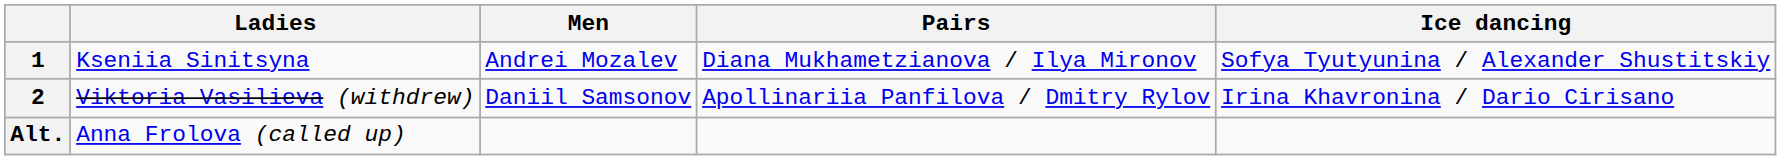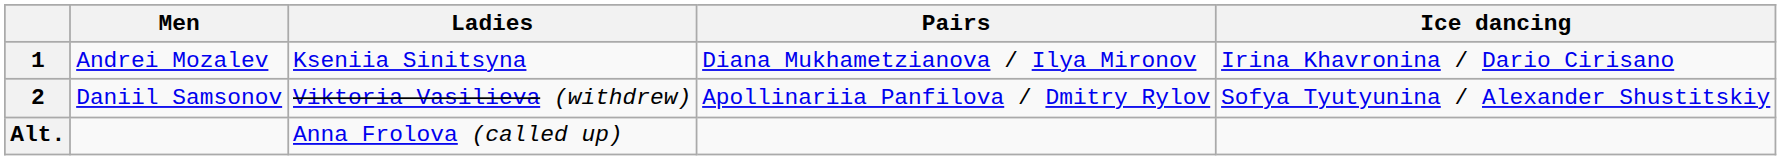columns swapped: Men <-> Ladies
1 | Ice dancing: Sofya Tyutyunina / Alexander Shustitskiy -> Irina Khavronina / Dario Cirisano
2 | Ice dancing: Irina Khavronina / Dario Cirisano -> Sofya Tyutyunina / Alexander Shustitskiy
